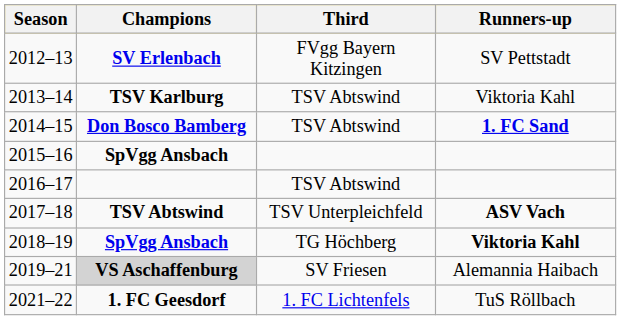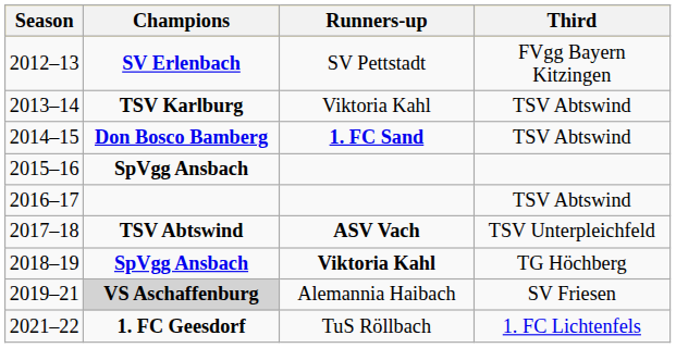columns swapped: Runners-up <-> Third
